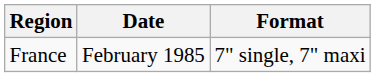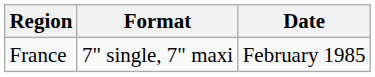columns swapped: Date <-> Format
